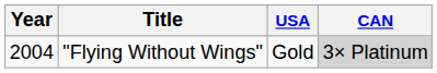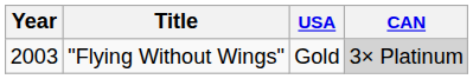"Flying Without Wings" | Year: 2004 -> 2003
